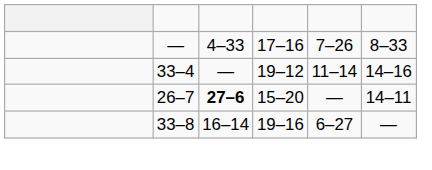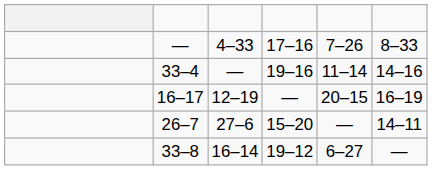33–4 | column 4: 19–12 -> 19–16
+ row: 16–17 | 12–19 | — | 20–15 | 16–19
26–7 | column 3: bold -> normal
33–8 | column 4: 19–16 -> 19–12
